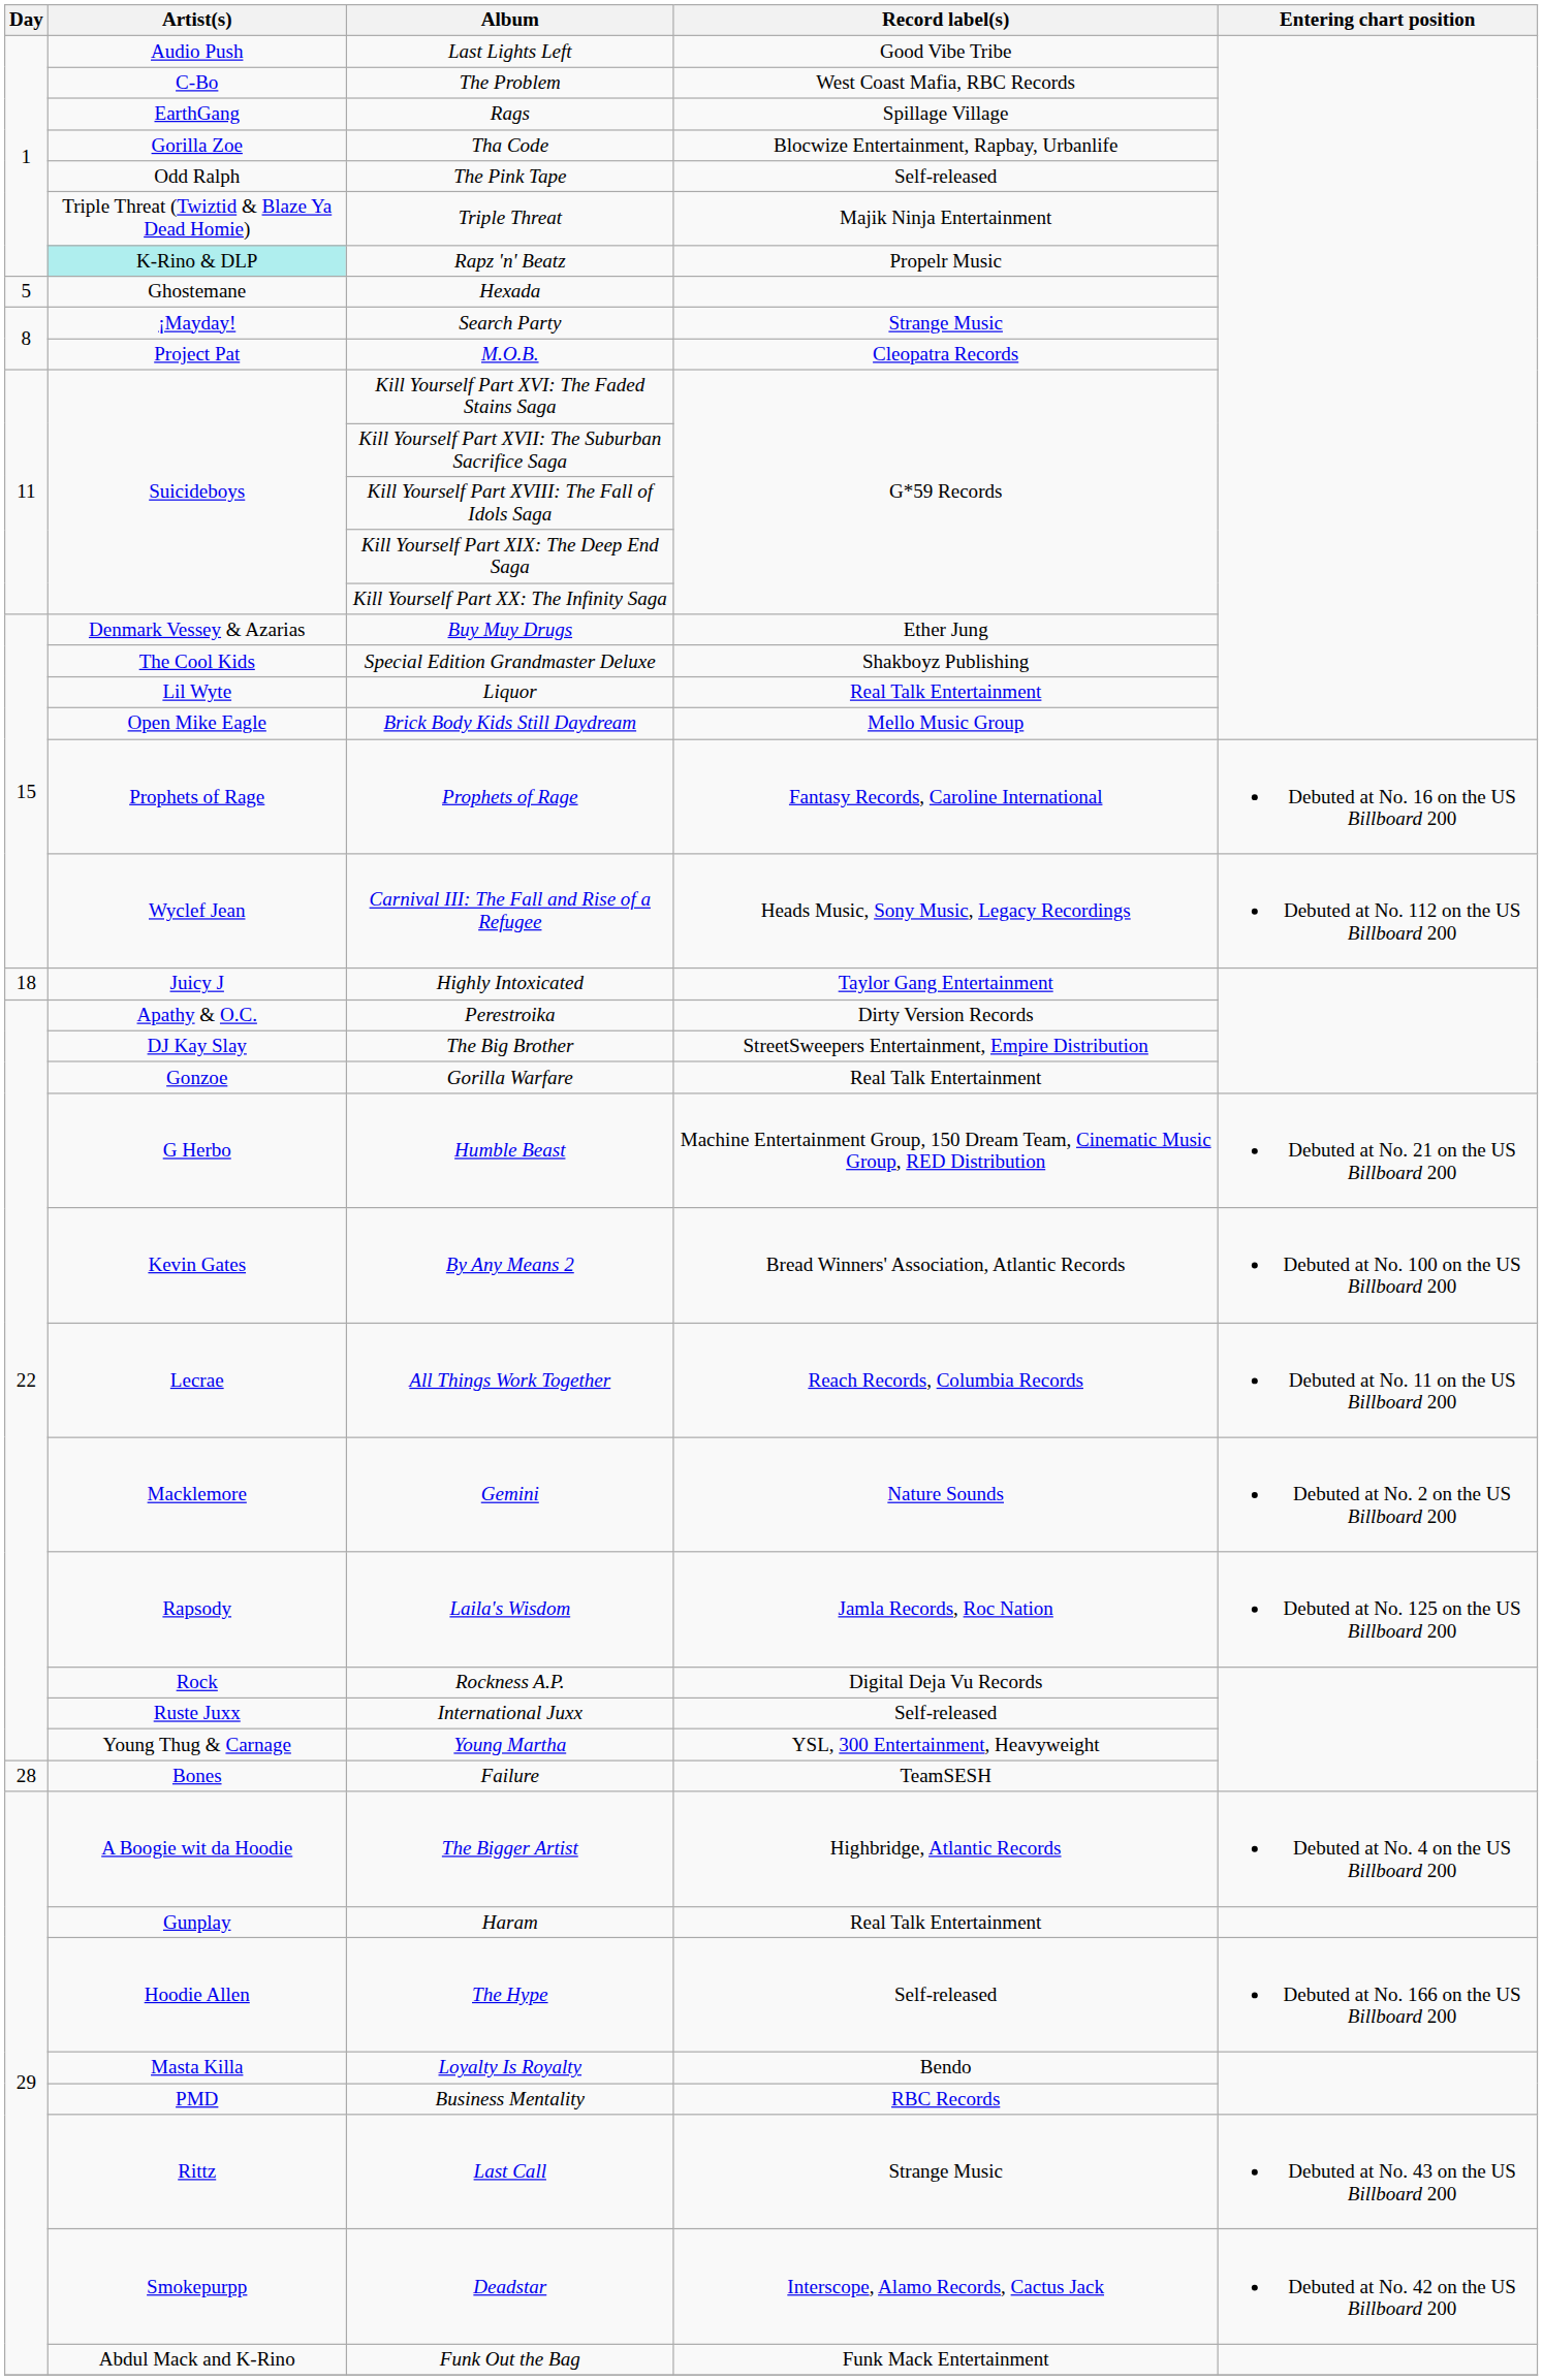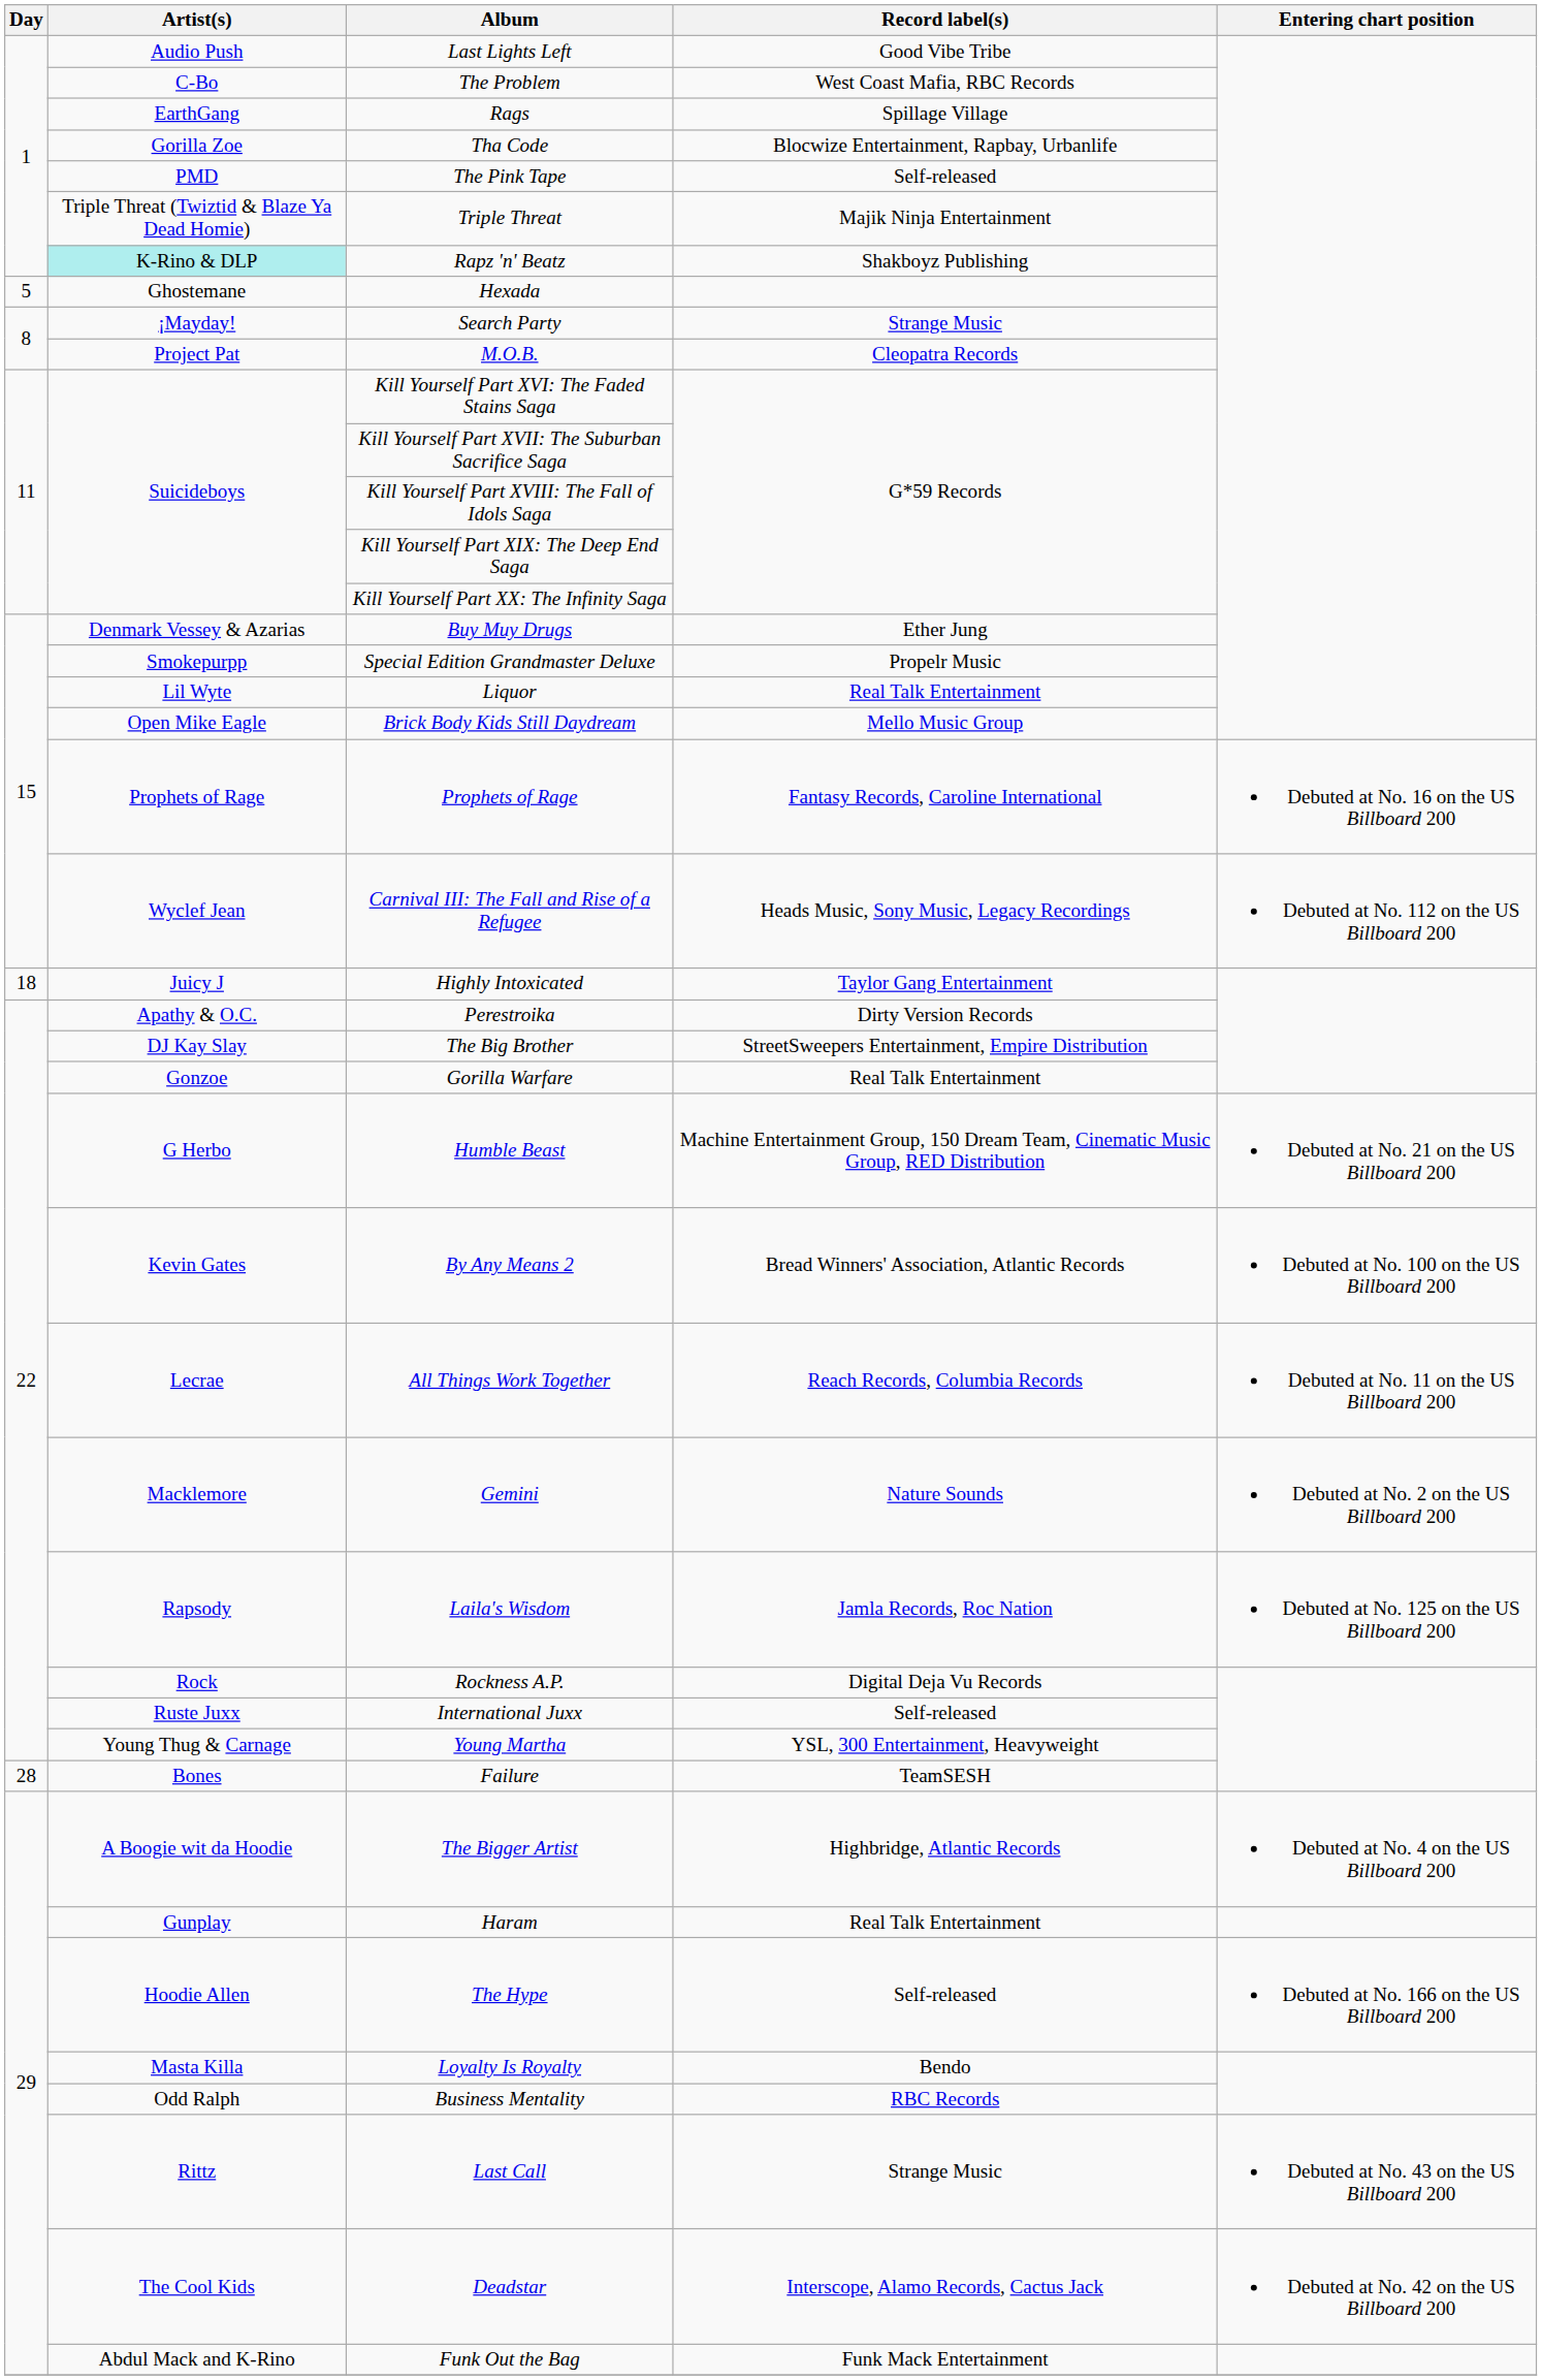The Pink Tape | Artist(s): Odd Ralph -> PMD
Rapz 'n' Beatz | Record label(s): Propelr Music -> Shakboyz Publishing
Special Edition Grandmaster Deluxe | Artist(s): The Cool Kids -> Smokepurpp
Special Edition Grandmaster Deluxe | Record label(s): Shakboyz Publishing -> Propelr Music
Business Mentality | Artist(s): PMD -> Odd Ralph
Deadstar | Artist(s): Smokepurpp -> The Cool Kids
